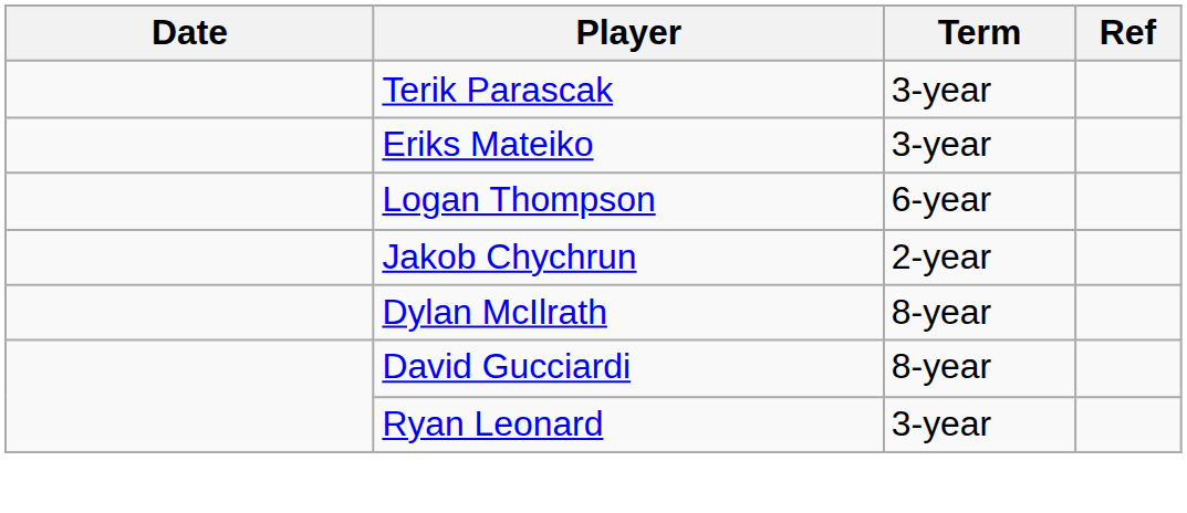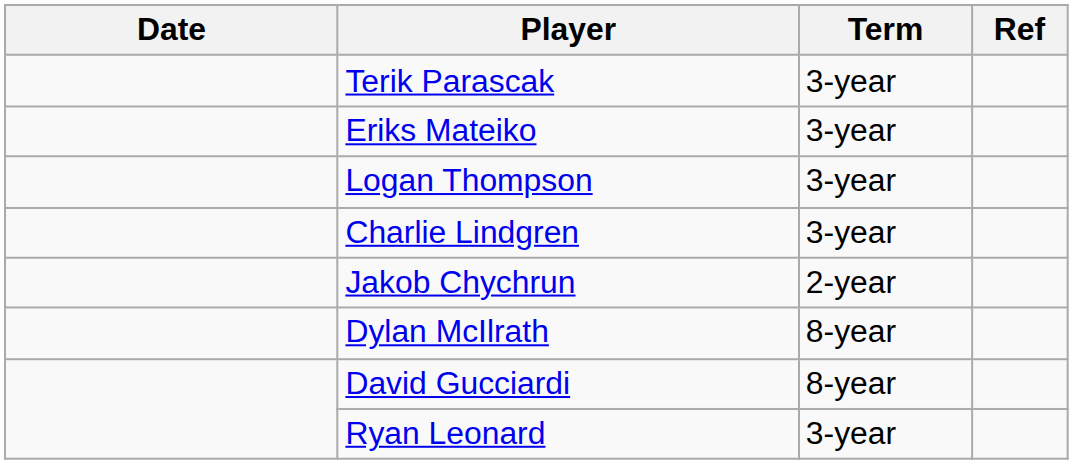Logan Thompson | Term: 6-year -> 3-year
+ row: Charlie Lindgren | 3-year
